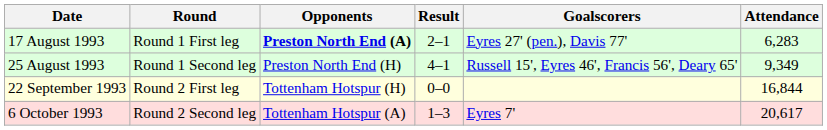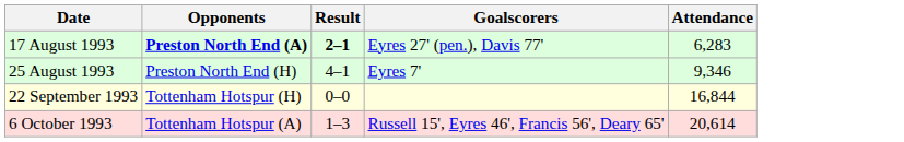- column: Round | Round 1 First leg | Round 1 Second leg | Round 2 First leg | Round 2 Second leg
17 August 1993 | Result: normal -> bold
25 August 1993 | Goalscorers: Russell 15', Eyres 46', Francis 56', Deary 65' -> Eyres 7'
25 August 1993 | Attendance: 9,349 -> 9,346
6 October 1993 | Goalscorers: Eyres 7' -> Russell 15', Eyres 46', Francis 56', Deary 65'
6 October 1993 | Attendance: 20,617 -> 20,614
